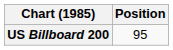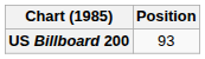US Billboard 200 | Position: 95 -> 93
